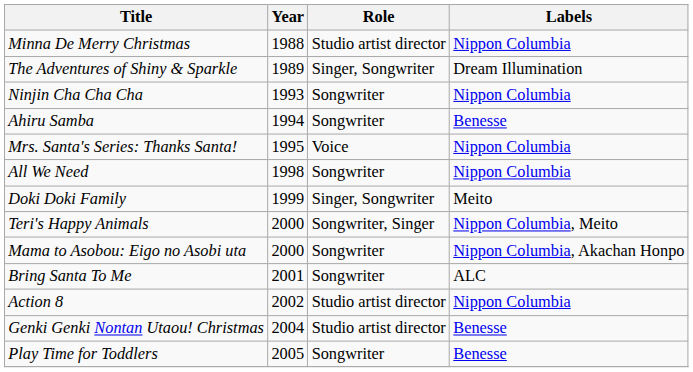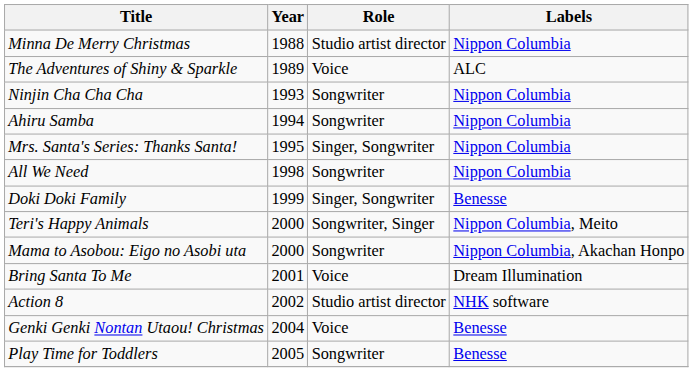The Adventures of Shiny & Sparkle | Role: Singer, Songwriter -> Voice
The Adventures of Shiny & Sparkle | Labels: Dream Illumination -> ALC
Ahiru Samba | Labels: Benesse -> Nippon Columbia
Mrs. Santa's Series: Thanks Santa! | Role: Voice -> Singer, Songwriter
Doki Doki Family | Labels: Meito -> Benesse
Bring Santa To Me | Role: Songwriter -> Voice
Bring Santa To Me | Labels: ALC -> Dream Illumination
Action 8 | Labels: Nippon Columbia -> NHK software
Genki Genki Nontan Utaou! Christmas | Role: Studio artist director -> Voice
